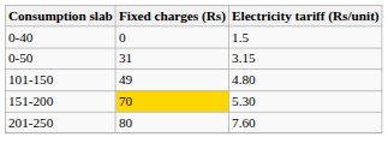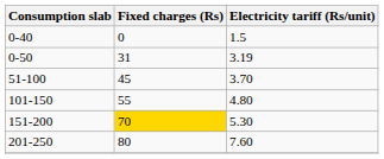0-50 | Electricity tariff (Rs/unit): 3.15 -> 3.19
+ row: 51-100 | 45 | 3.70
101-150 | Fixed charges (Rs): 49 -> 55
